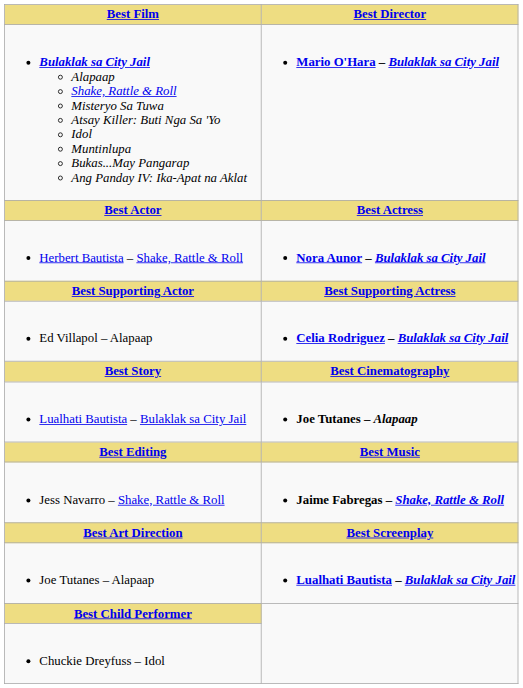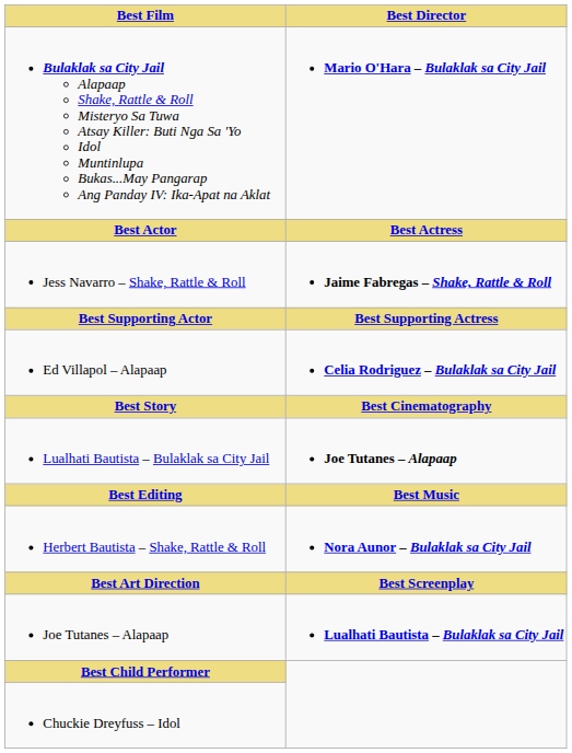rows swapped: Herbert Bautista – Shake, Rattle & Roll <-> Jess Navarro – Shake, Rattle & Roll
